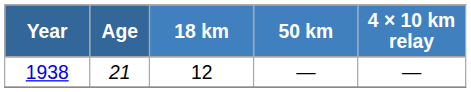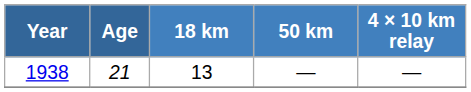1938 | 18 km: 12 -> 13
